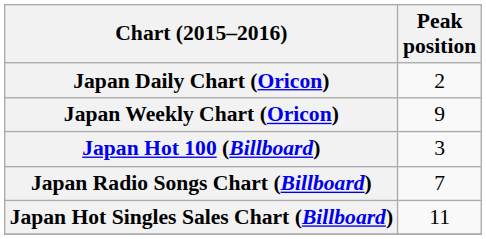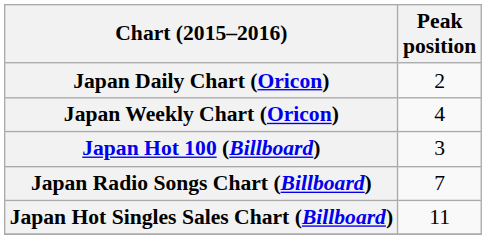Japan Weekly Chart (Oricon) | Peak position: 9 -> 4
